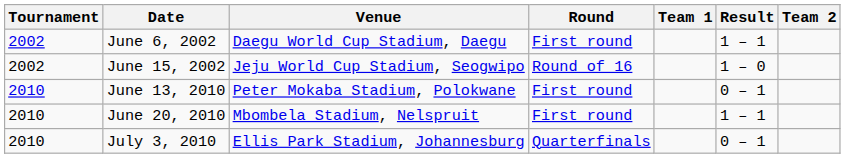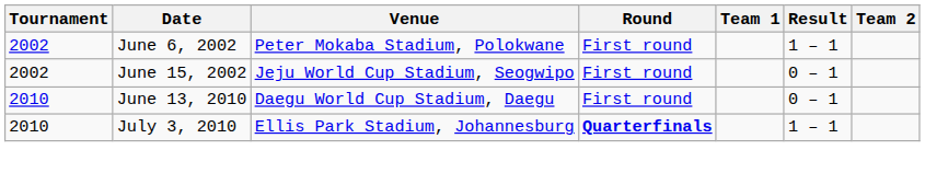June 6, 2002 | Venue: Daegu World Cup Stadium, Daegu -> Peter Mokaba Stadium, Polokwane
June 15, 2002 | Round: Round of 16 -> First round
June 15, 2002 | Result: 1 – 0 -> 0 – 1
June 13, 2010 | Venue: Peter Mokaba Stadium, Polokwane -> Daegu World Cup Stadium, Daegu
- row: 2010 | June 20, 2010 | Mbombela Stadium, Nelspruit | First round | 1 – 1
July 3, 2010 | Round: normal -> bold
July 3, 2010 | Result: 0 – 1 -> 1 – 1
